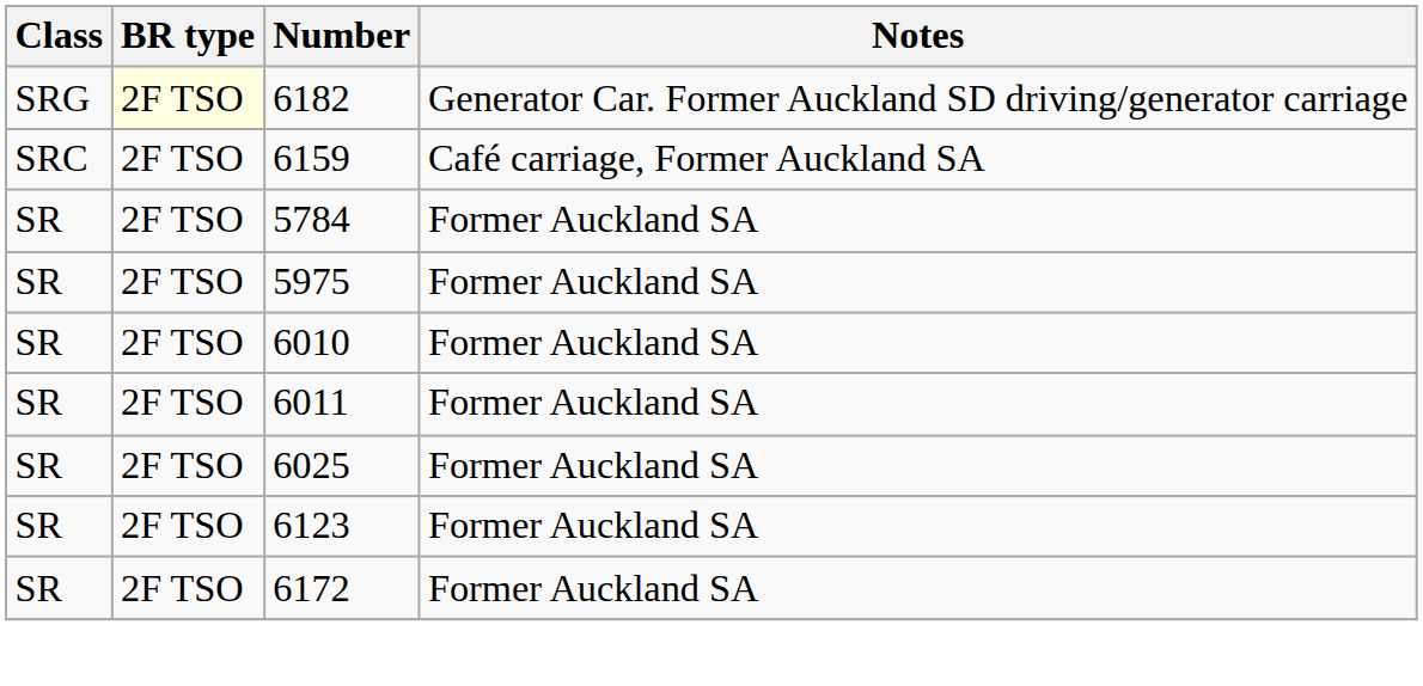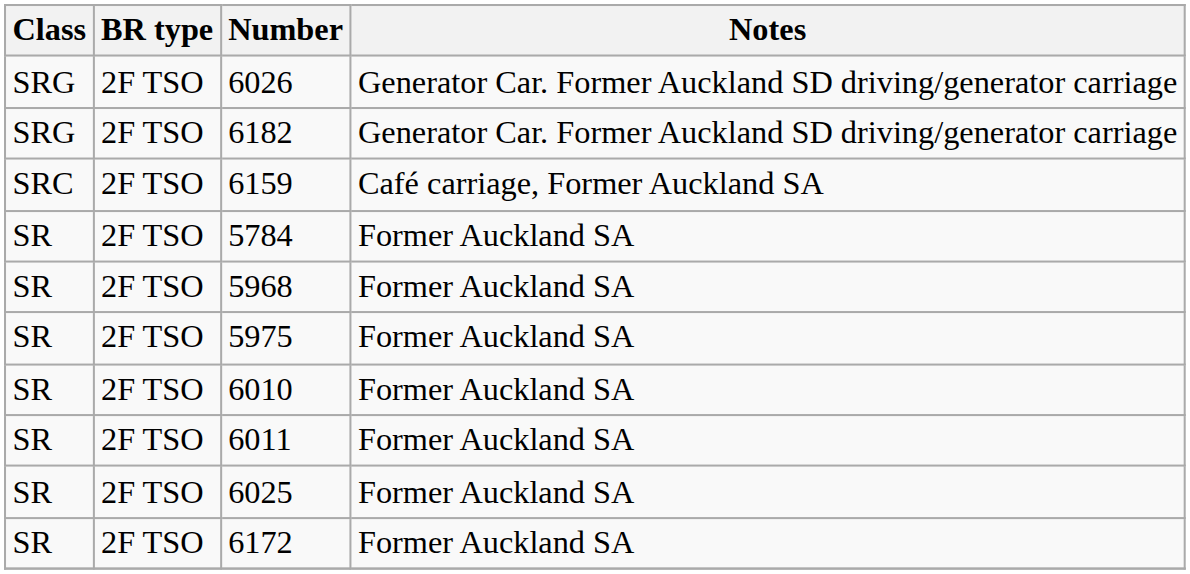+ row: SRG | 2F TSO | 6026 | Generator Car. Former Auckland SD driving/generator carriage
6182 | BR type: lightyellow background -> no background
+ row: SR | 2F TSO | 5968 | Former Auckland SA
- row: SR | 2F TSO | 6123 | Former Auckland SA
